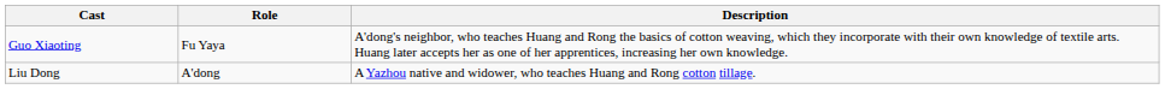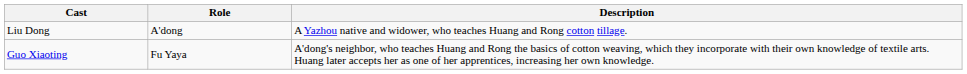rows swapped: Liu Dong <-> Guo Xiaoting
